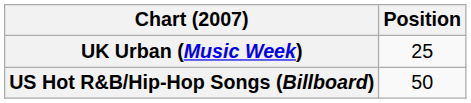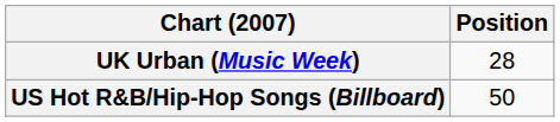UK Urban (Music Week) | Position: 25 -> 28
